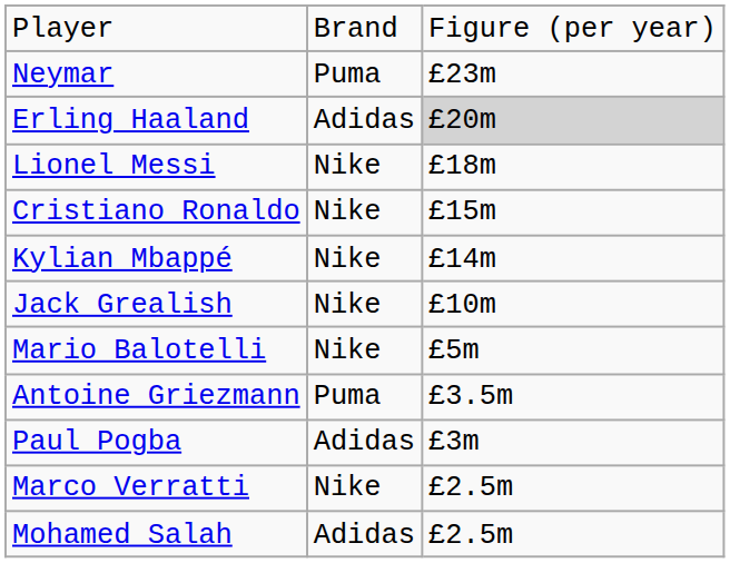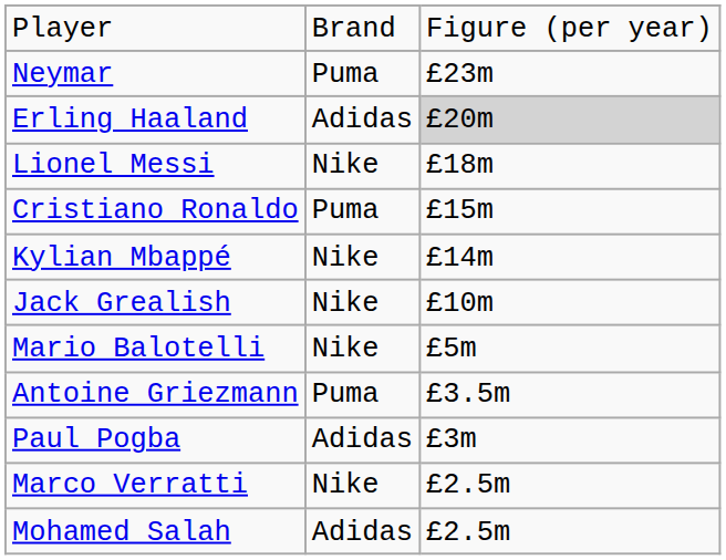Cristiano Ronaldo | column 2: Nike -> Puma
